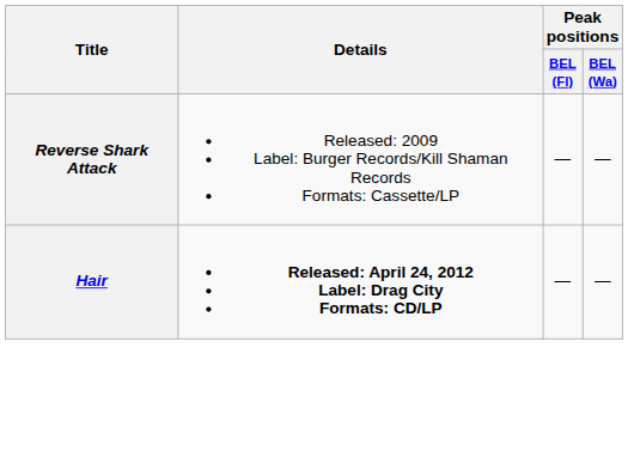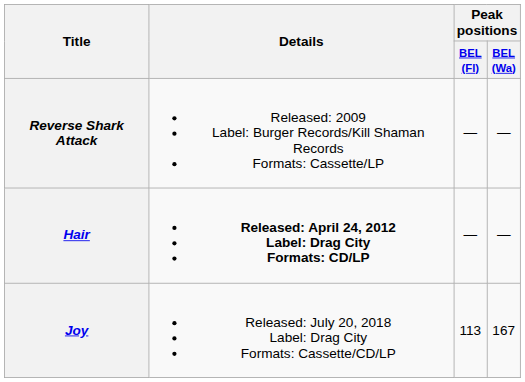+ row: Joy | Released: July 20, 2018 Label: Drag City Formats: Cassette/CD/LP | 113 | 167
